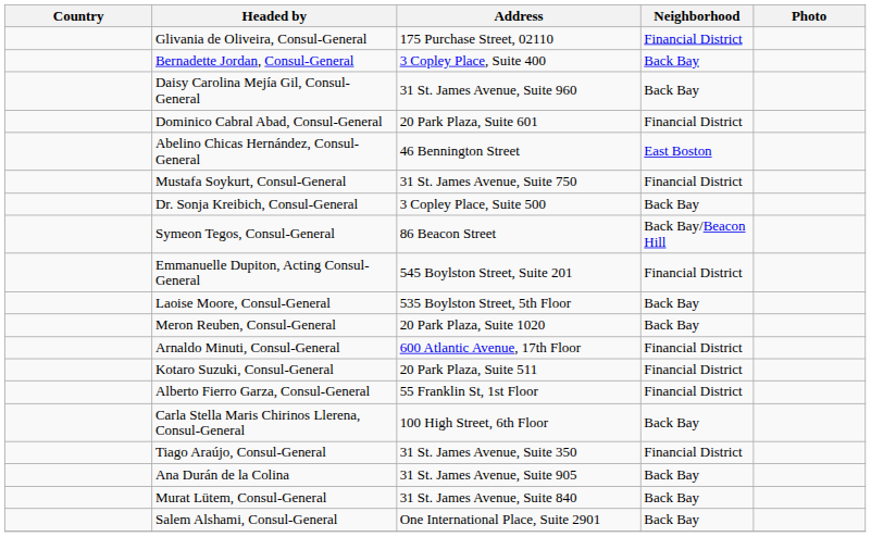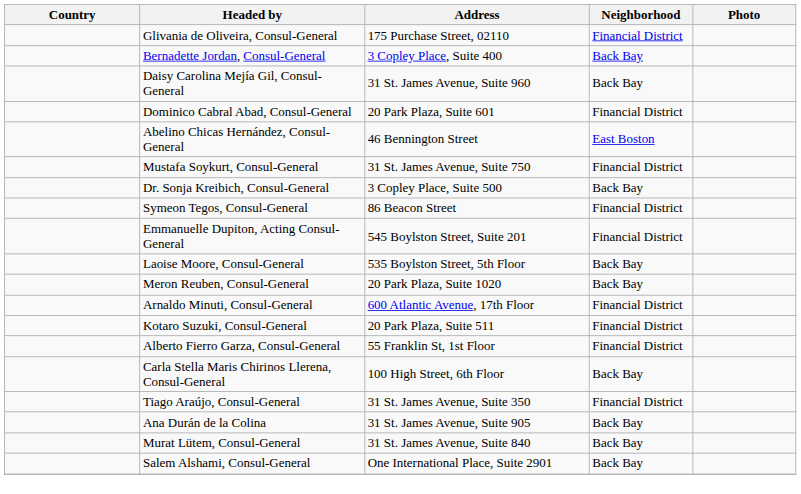Symeon Tegos, Consul-General | Neighborhood: Back Bay/Beacon Hill -> Financial District
